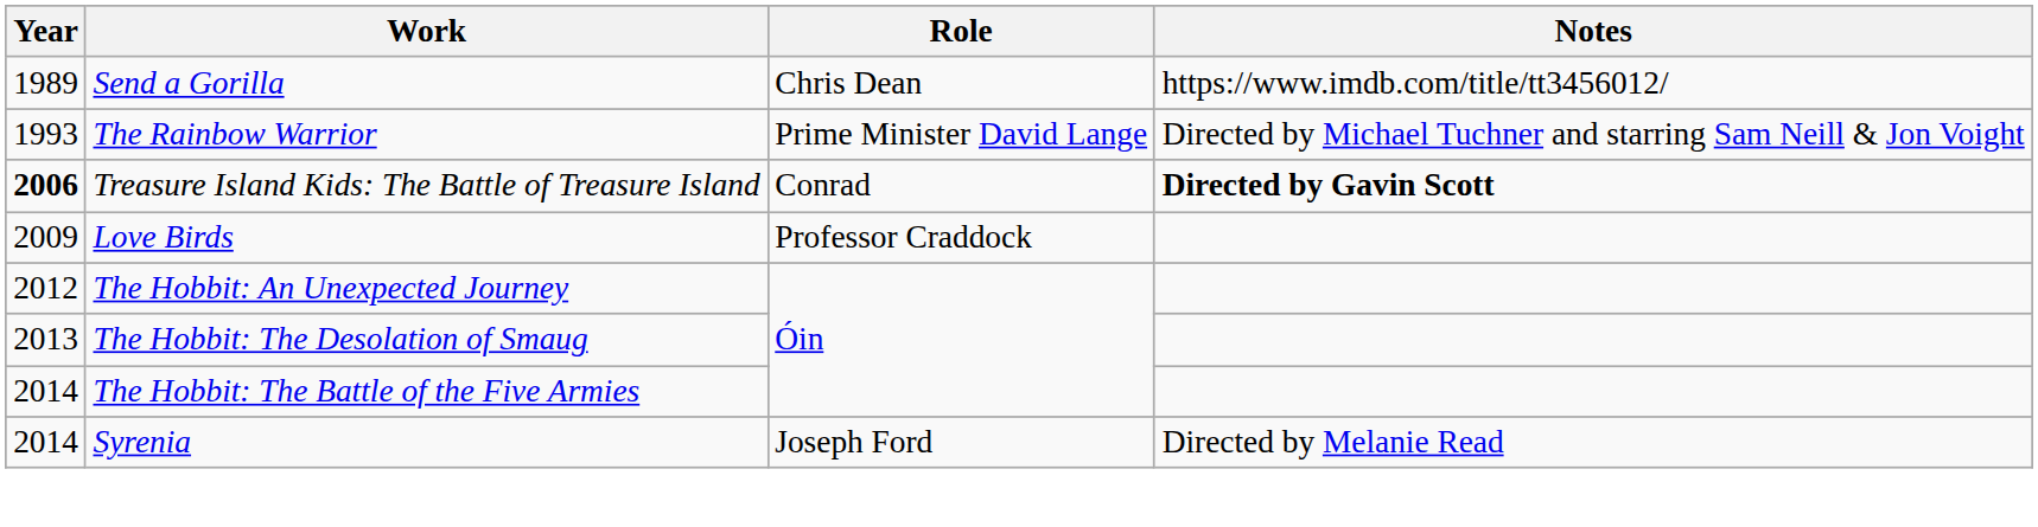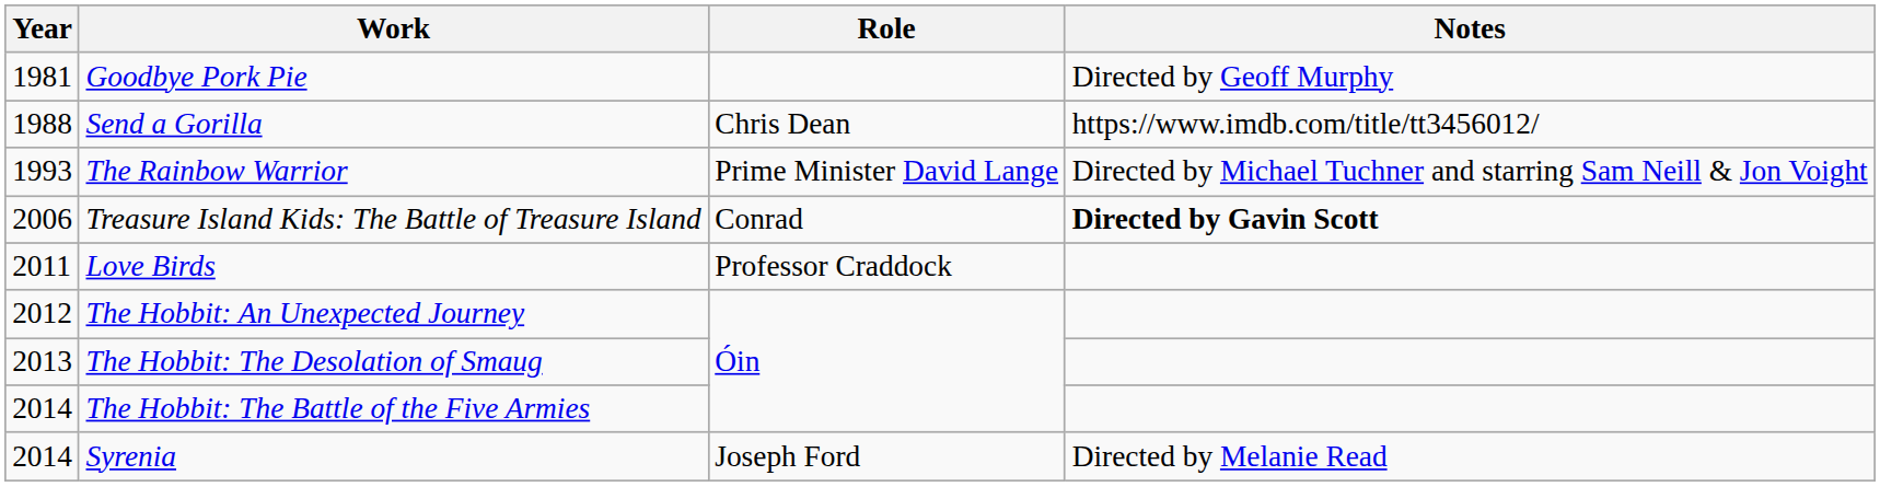+ row: 1981 | Goodbye Pork Pie | Directed by Geoff Murphy
Send a Gorilla | Year: 1989 -> 1988
Treasure Island Kids: The Battle of Treasure Island | Year: bold -> normal
Love Birds | Year: 2009 -> 2011
